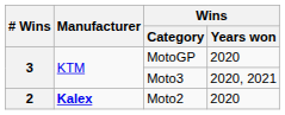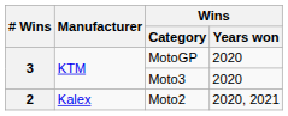Moto3 | Wins / Years won: 2020, 2021 -> 2020
Moto2 | Manufacturer: bold -> normal
Moto2 | Wins / Years won: 2020 -> 2020, 2021
